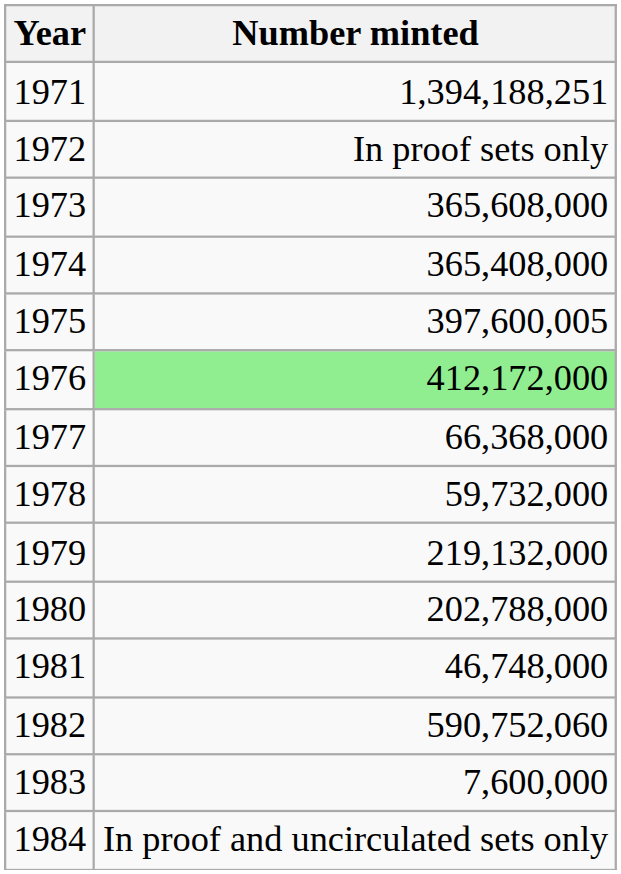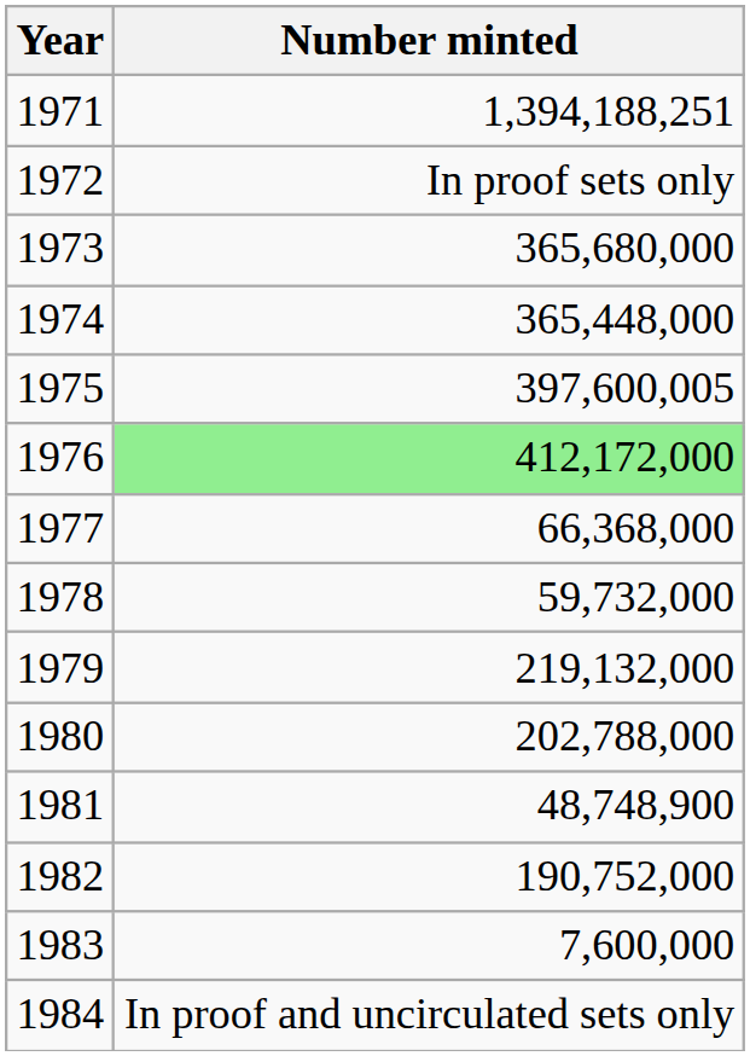1973 | Number minted: 365,608,000 -> 365,680,000
1974 | Number minted: 365,408,000 -> 365,448,000
1981 | Number minted: 46,748,000 -> 48,748,900
1982 | Number minted: 590,752,060 -> 190,752,000
